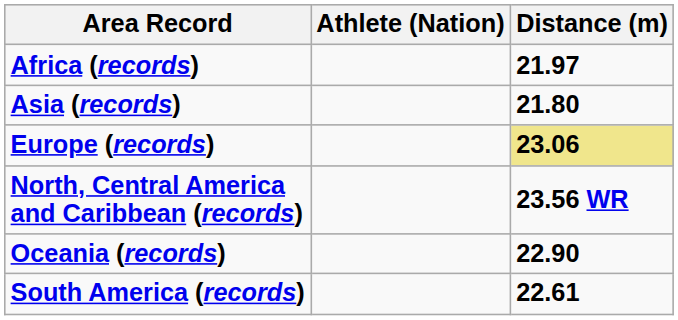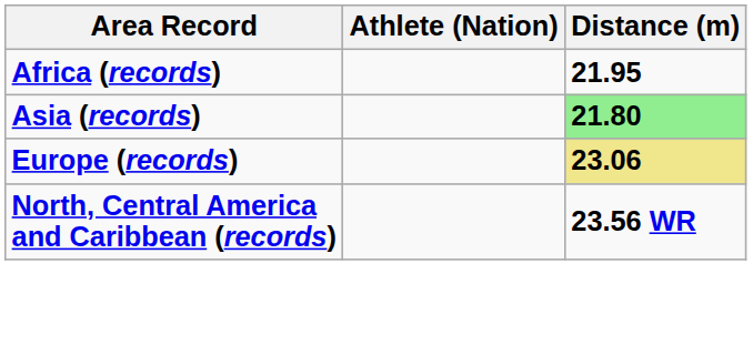Africa (records) | Distance (m): 21.97 -> 21.95
Asia (records) | Distance (m): no background -> lightgreen background
- row: Oceania (records) | 22.90
- row: South America (records) | 22.61
